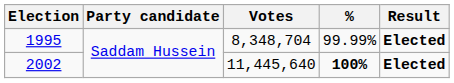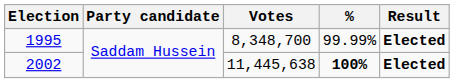1995 | Votes: 8,348,704 -> 8,348,700
2002 | Votes: 11,445,640 -> 11,445,638
